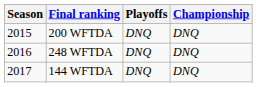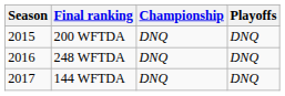columns swapped: Playoffs <-> Championship
